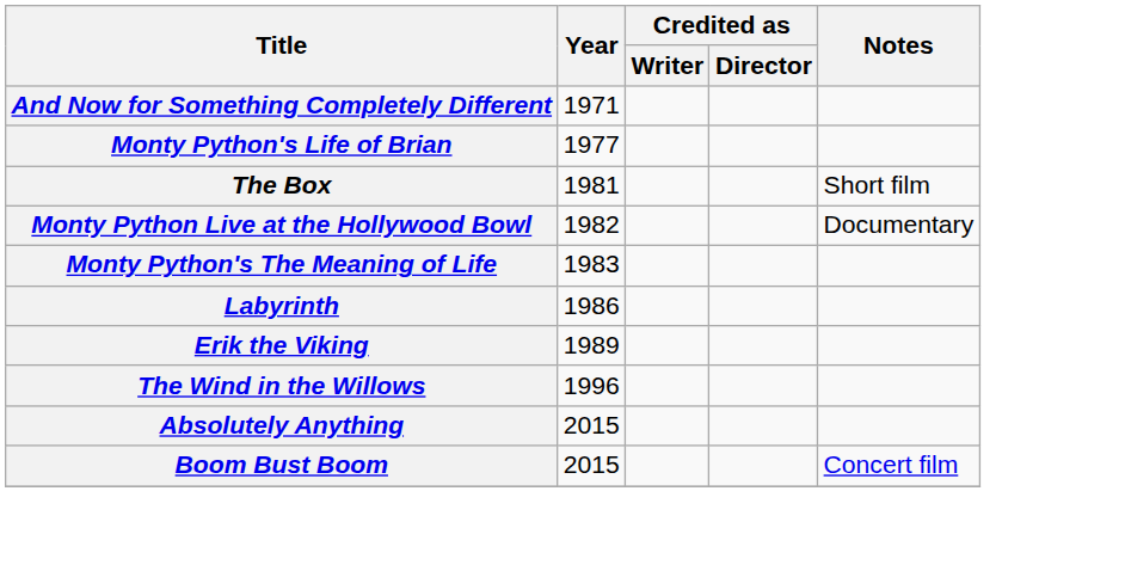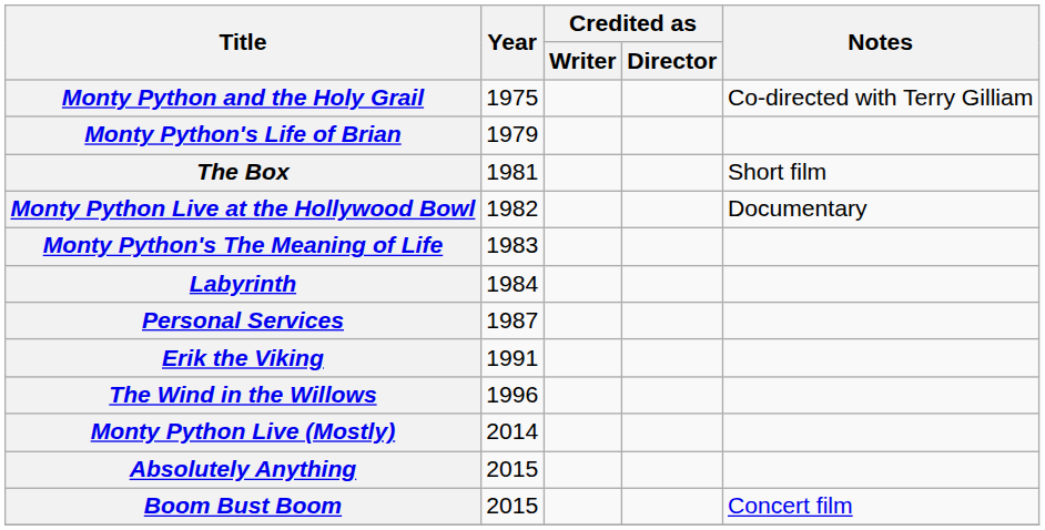- row: And Now for Something Completely Different | 1971
+ row: Monty Python and the Holy Grail | 1975 | Co-directed with Terry Gilliam
Monty Python's Life of Brian | Year: 1977 -> 1979
Labyrinth | Year: 1986 -> 1984
+ row: Personal Services | 1987
Erik the Viking | Year: 1989 -> 1991
+ row: Monty Python Live (Mostly) | 2014
